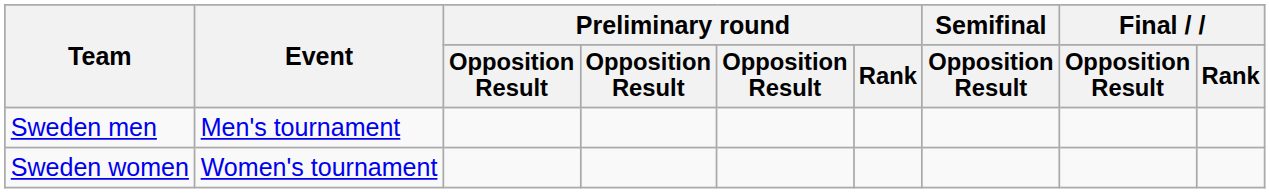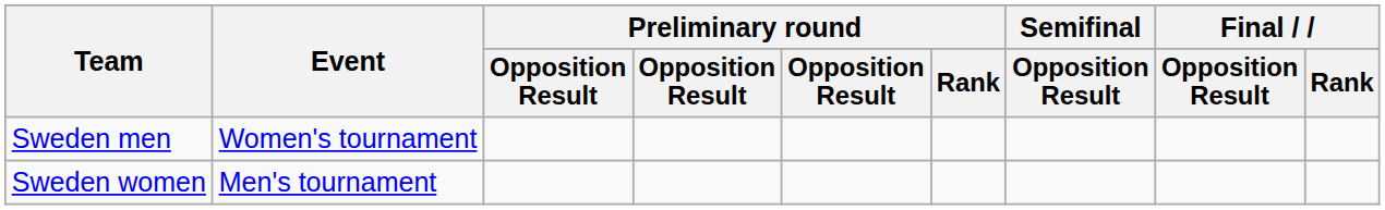Sweden men | Event: Men's tournament -> Women's tournament
Sweden women | Event: Women's tournament -> Men's tournament
